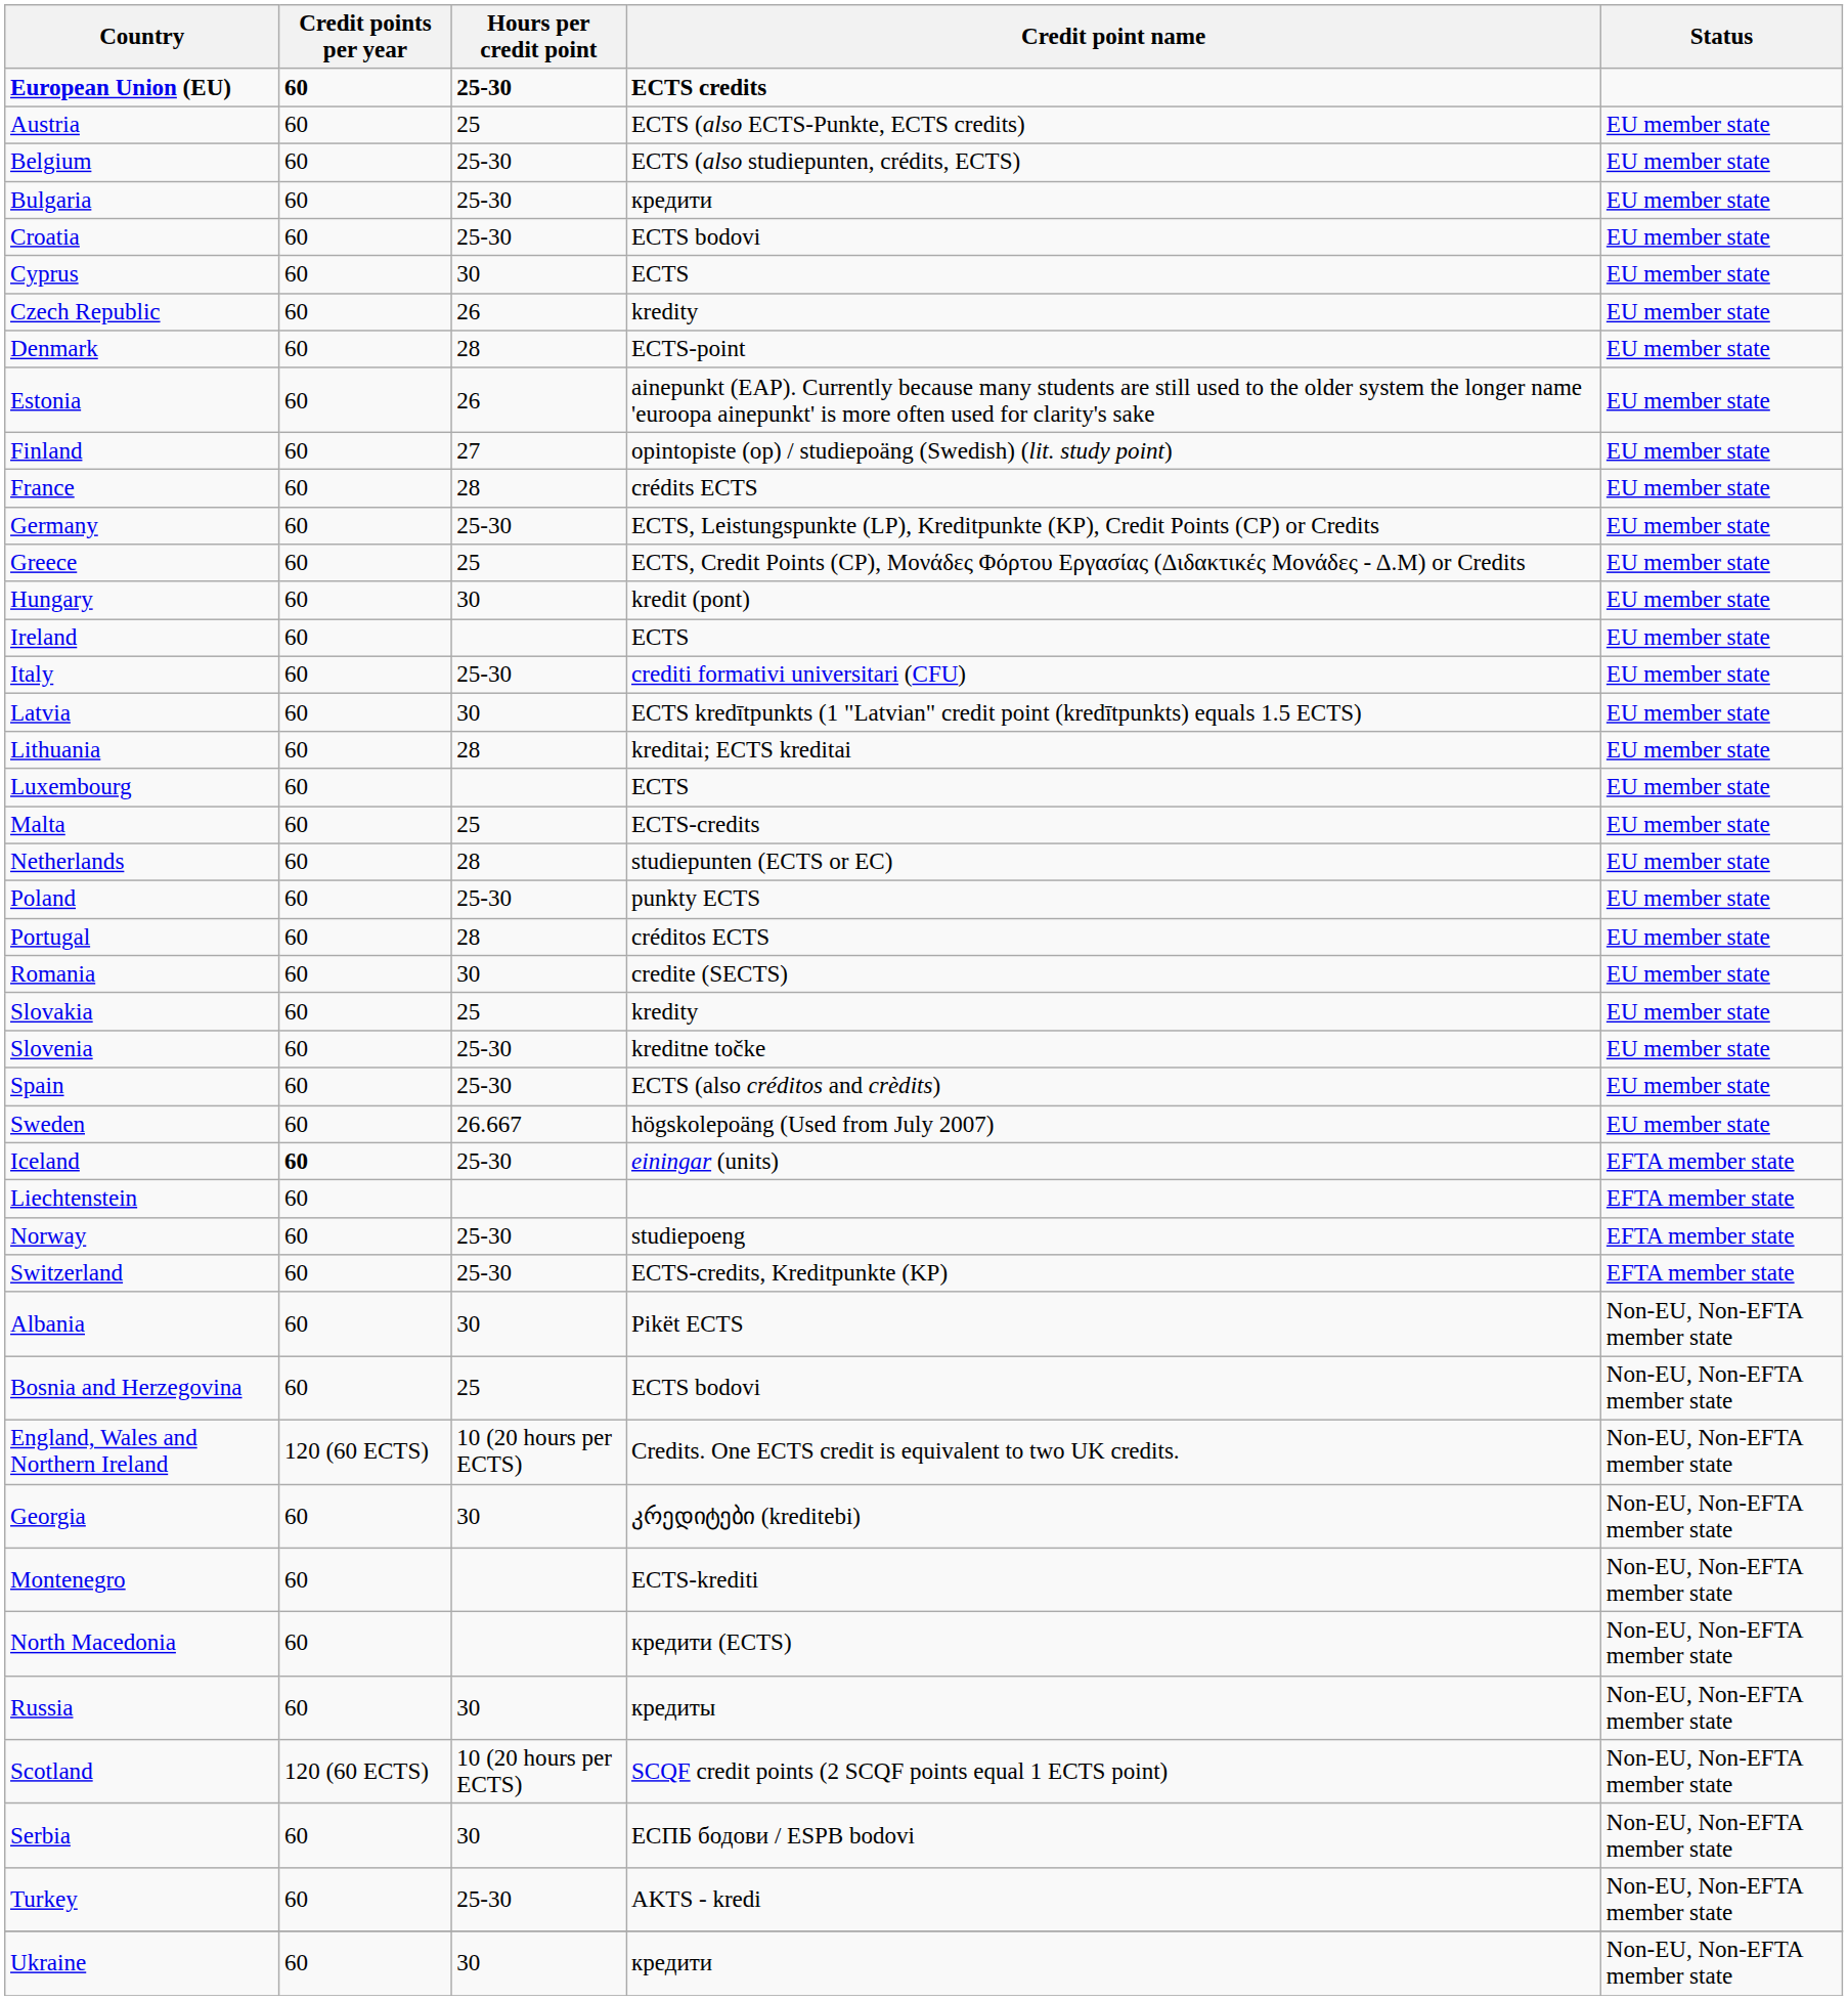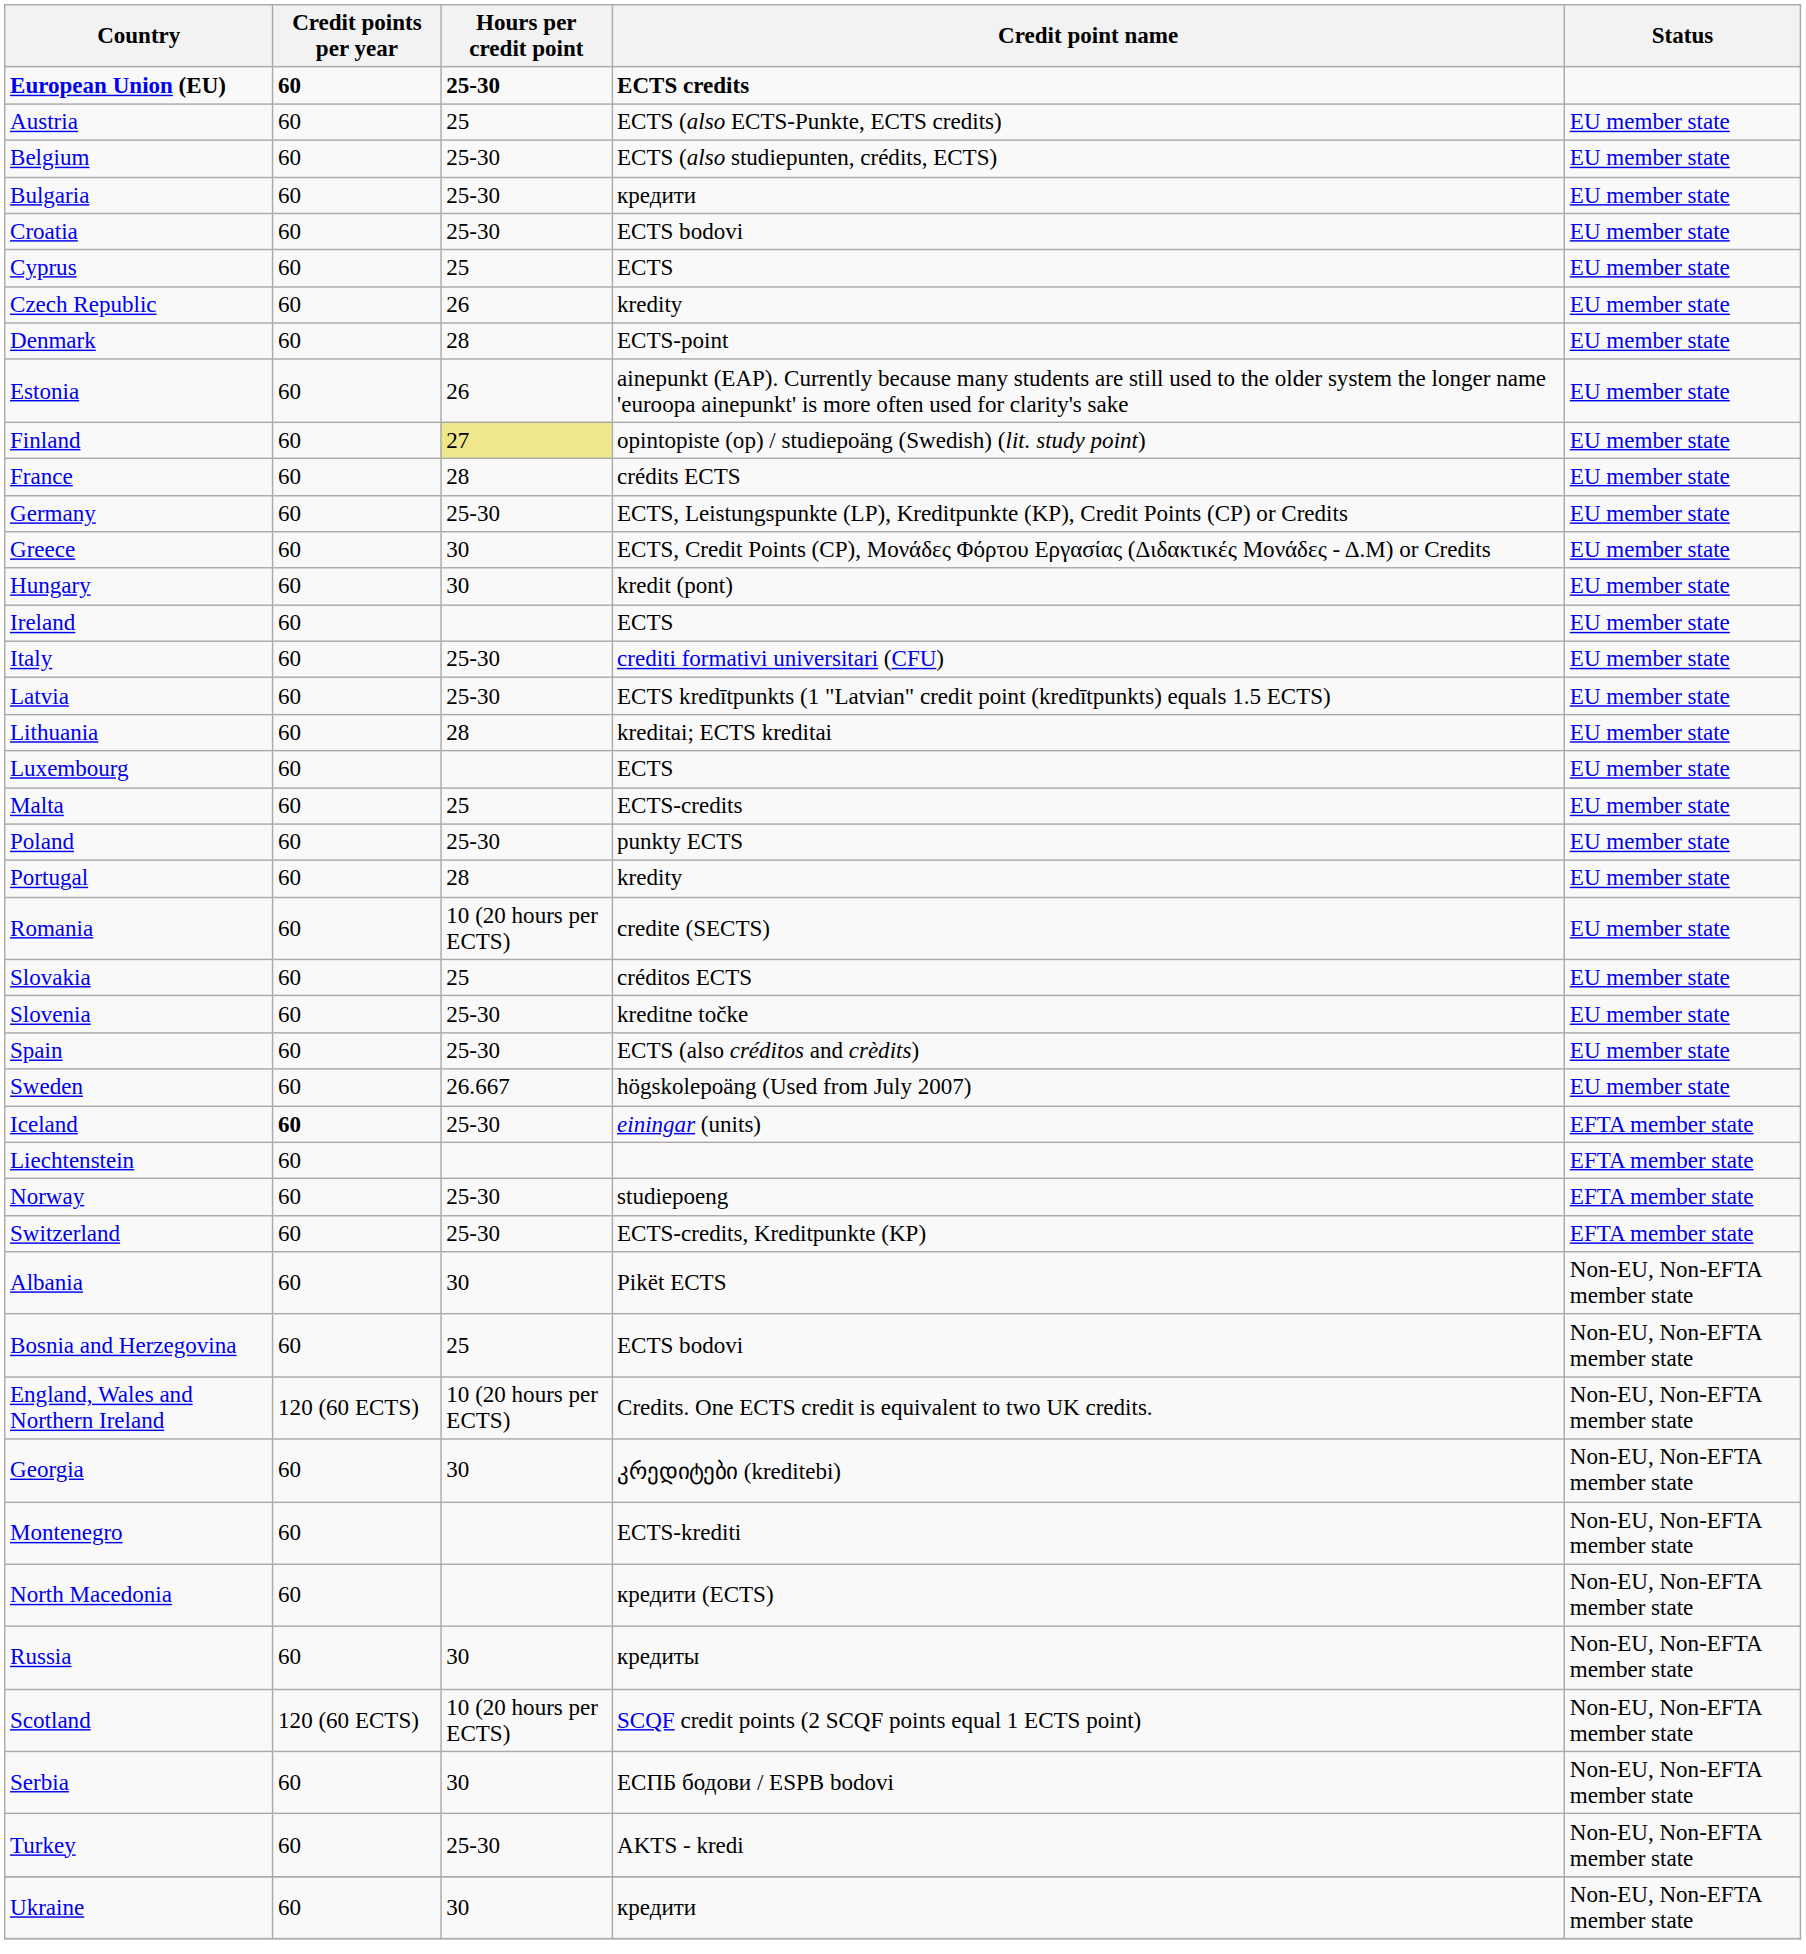Cyprus | Hours per credit point: 30 -> 25
Finland | Hours per credit point: no background -> khaki background
Greece | Hours per credit point: 25 -> 30
Latvia | Hours per credit point: 30 -> 25-30
- row: Netherlands | 60 | 28 | studiepunten (ECTS or EC) | EU member state
Portugal | Credit point name: créditos ECTS -> kredity
Romania | Hours per credit point: 30 -> 10 (20 hours per ECTS)
Slovakia | Credit point name: kredity -> créditos ECTS
